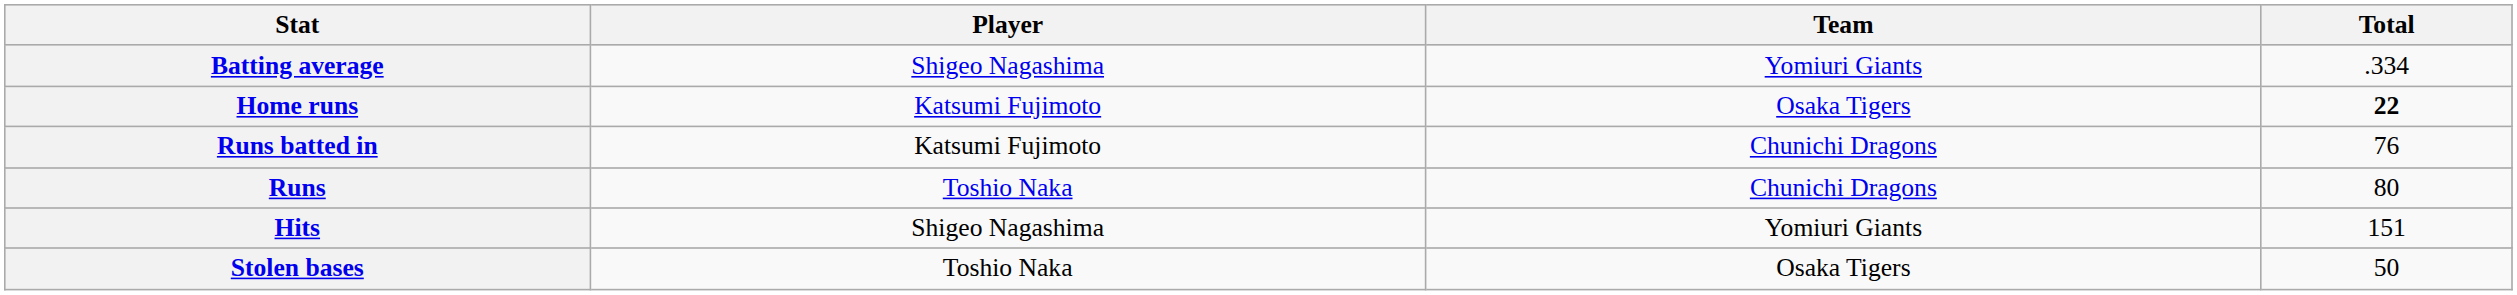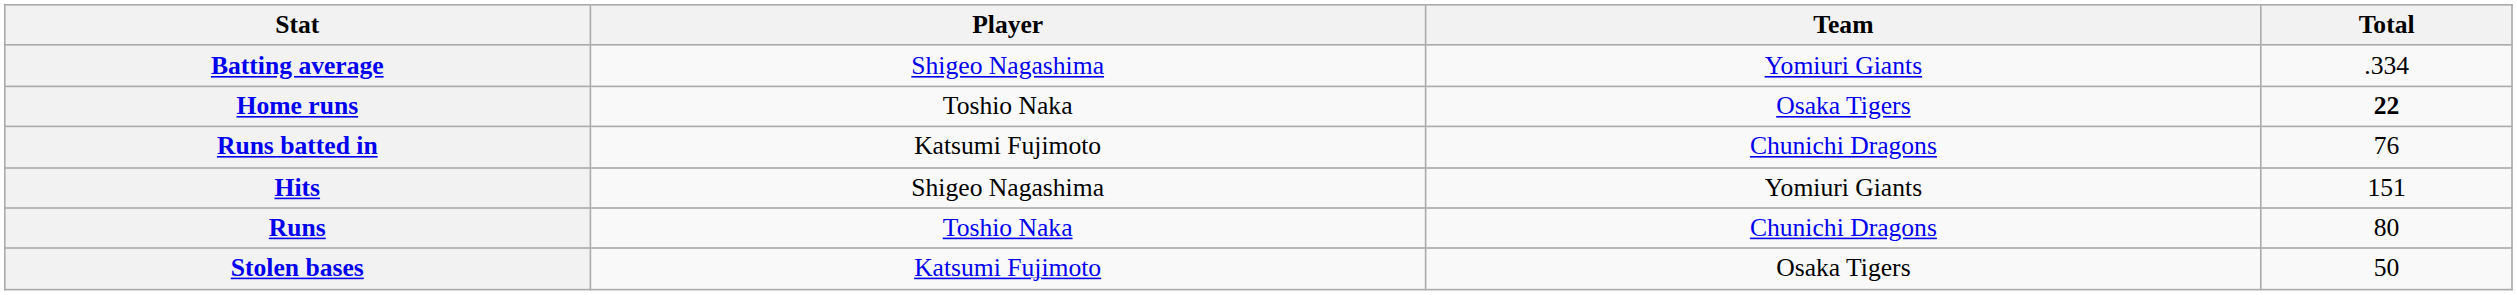Home runs | Player: Katsumi Fujimoto -> Toshio Naka
rows swapped: Runs <-> Hits
Stolen bases | Player: Toshio Naka -> Katsumi Fujimoto
